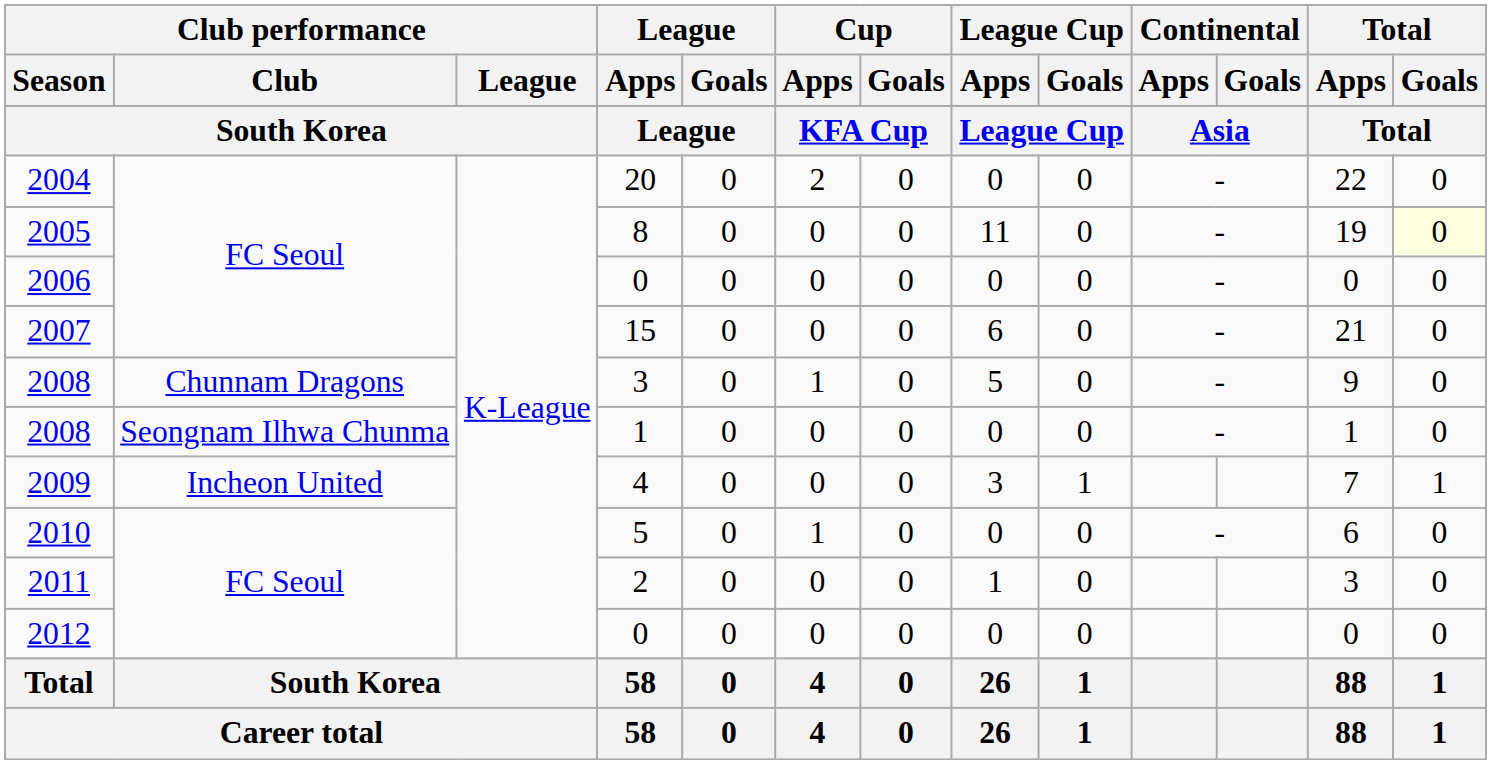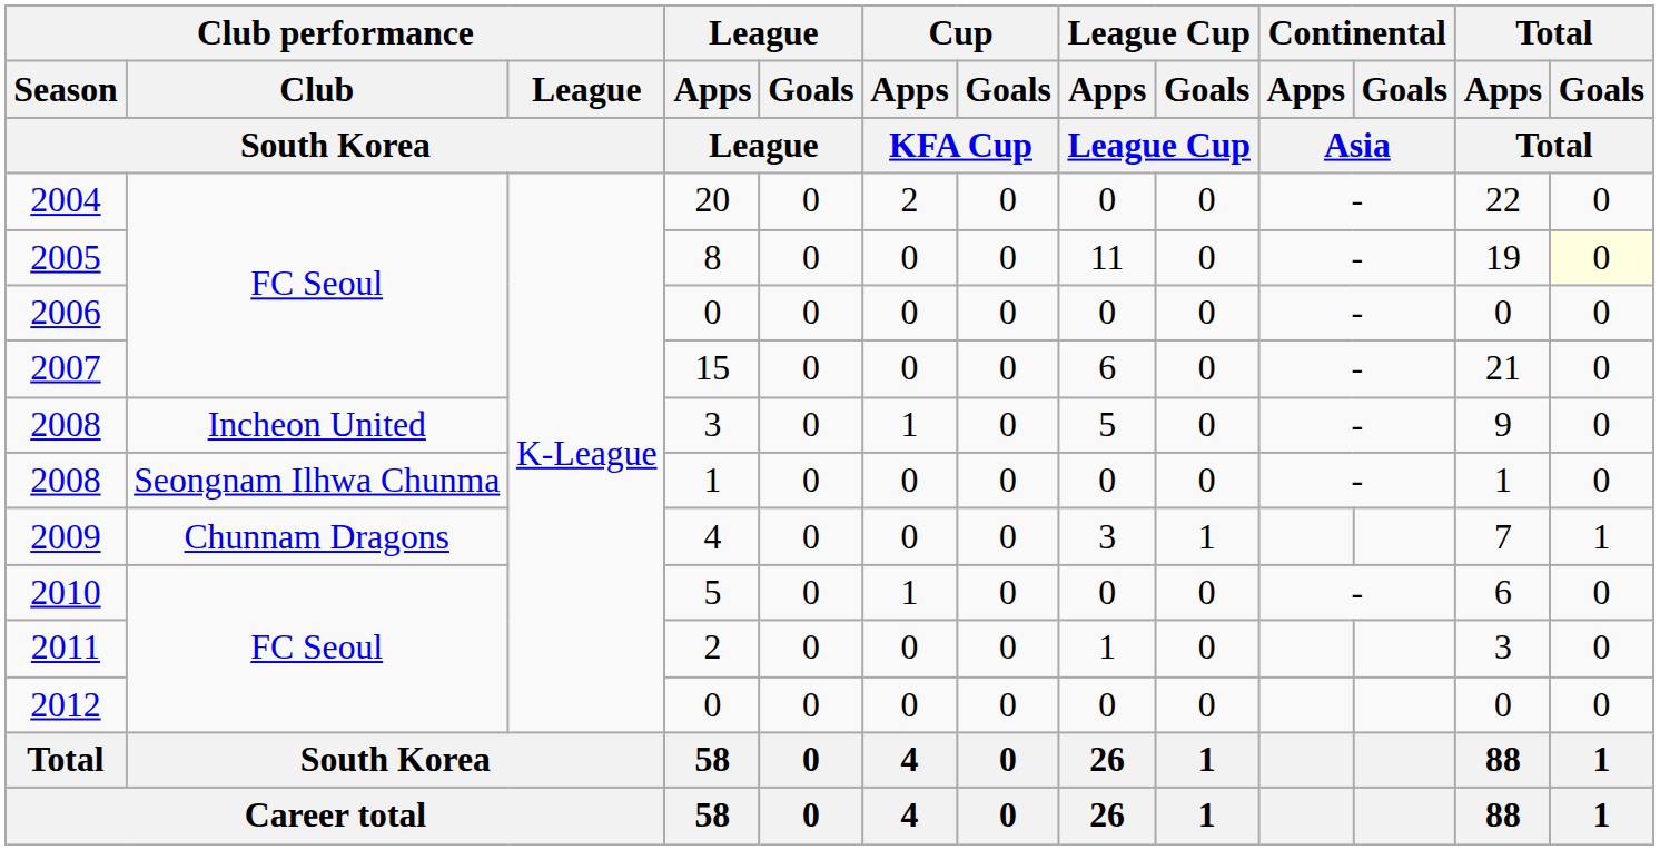2008 / 3 | Club performance / Club: Chunnam Dragons -> Incheon United
2009 | Club performance / Club: Incheon United -> Chunnam Dragons
